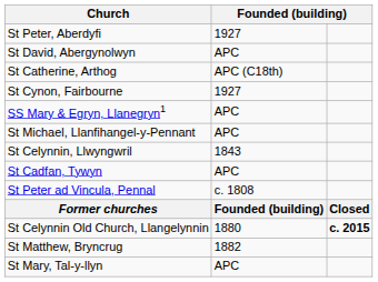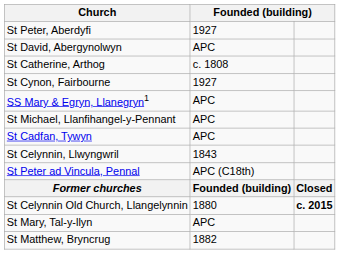St Catherine, Arthog | column 2: APC (C18th) -> c. 1808
rows swapped: St Celynnin, Llwyngwril <-> St Cadfan, Tywyn
St Peter ad Vincula, Pennal | column 2: c. 1808 -> APC (C18th)
rows swapped: St Mary, Tal-y-llyn <-> St Matthew, Bryncrug
